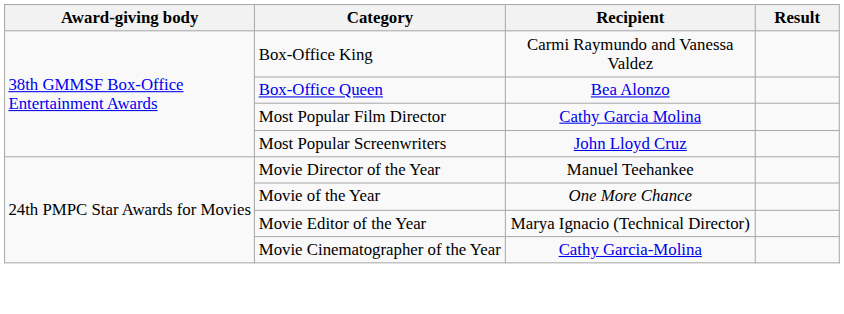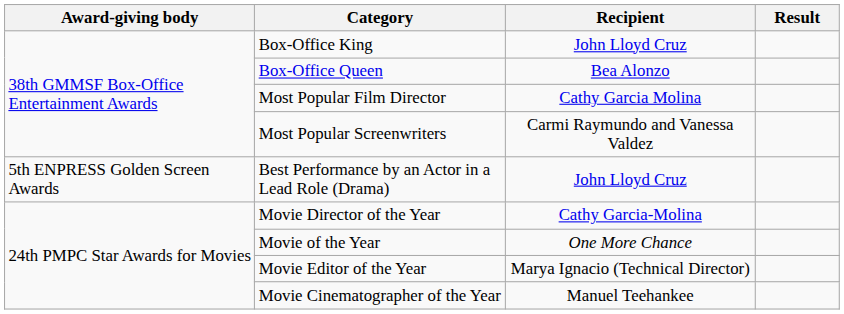Box-Office King | Recipient: Carmi Raymundo and Vanessa Valdez -> John Lloyd Cruz
Most Popular Screenwriters | Recipient: John Lloyd Cruz -> Carmi Raymundo and Vanessa Valdez
+ row: 5th ENPRESS Golden Screen Awards | Best Performance by an Actor in a Lead Role (Drama) | John Lloyd Cruz
Movie Director of the Year | Recipient: Manuel Teehankee -> Cathy Garcia-Molina
Movie Cinematographer of the Year | Recipient: Cathy Garcia-Molina -> Manuel Teehankee
